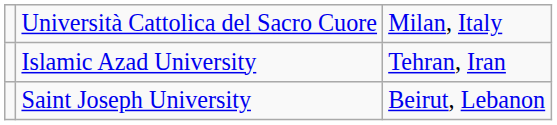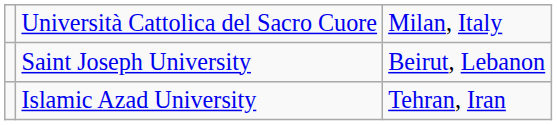rows swapped: Islamic Azad University <-> Saint Joseph University
